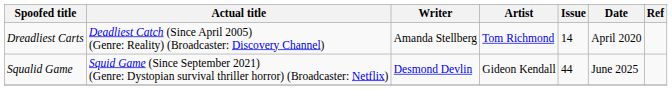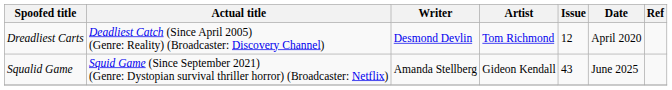Dreadliest Carts | Writer: Amanda Stellberg -> Desmond Devlin
Dreadliest Carts | Issue: 14 -> 12
Squalid Game | Writer: Desmond Devlin -> Amanda Stellberg
Squalid Game | Issue: 44 -> 43
